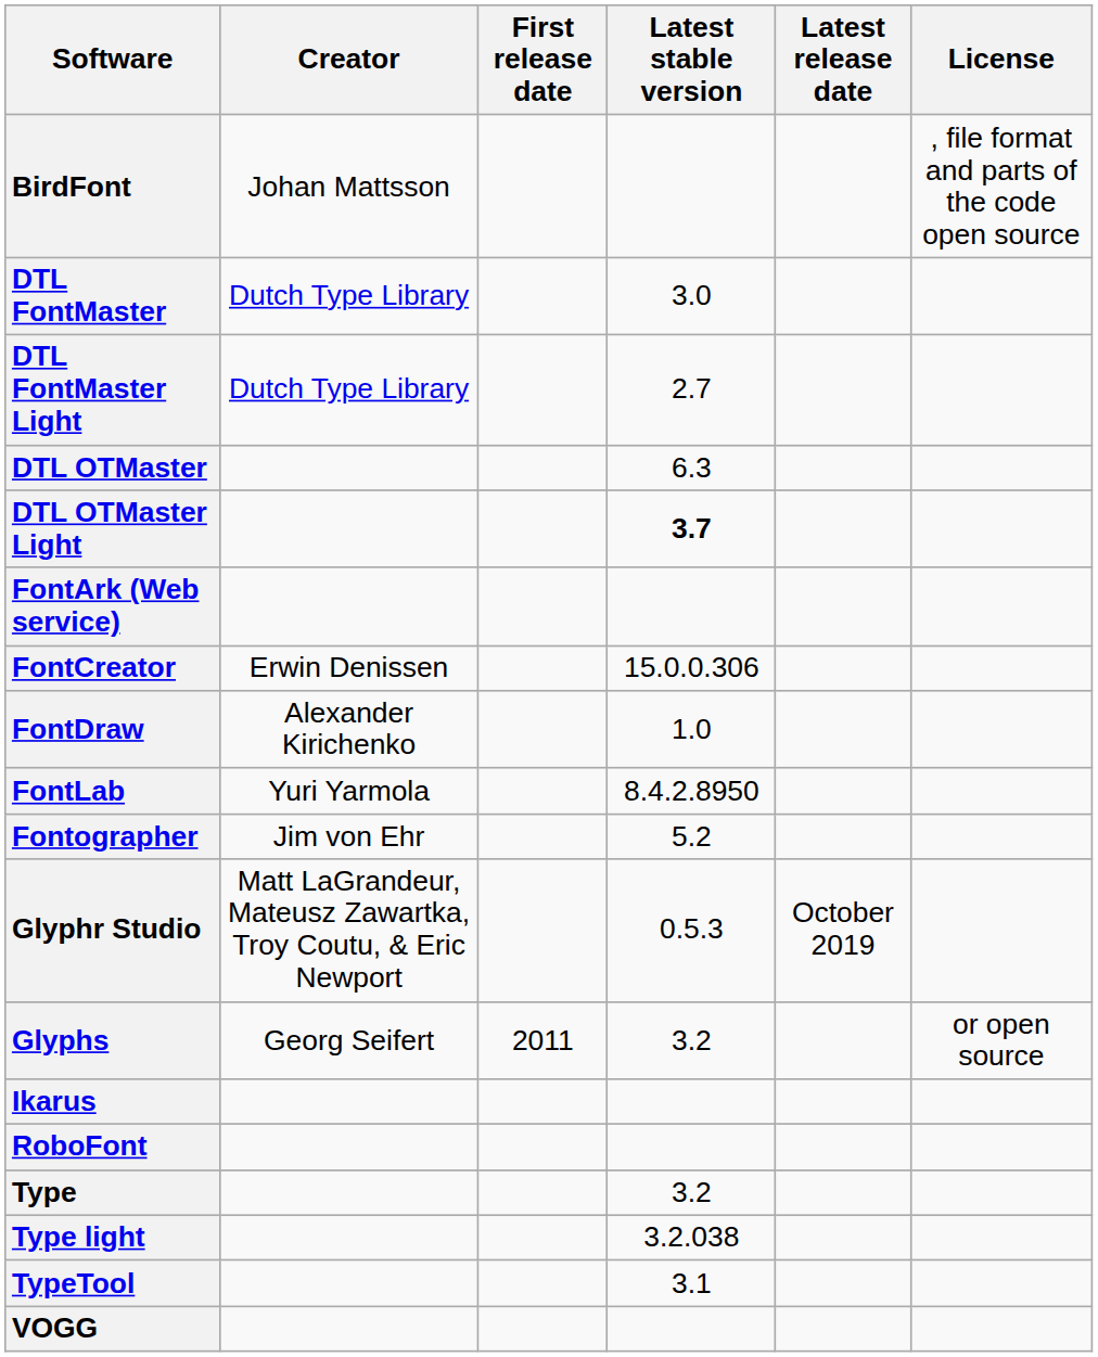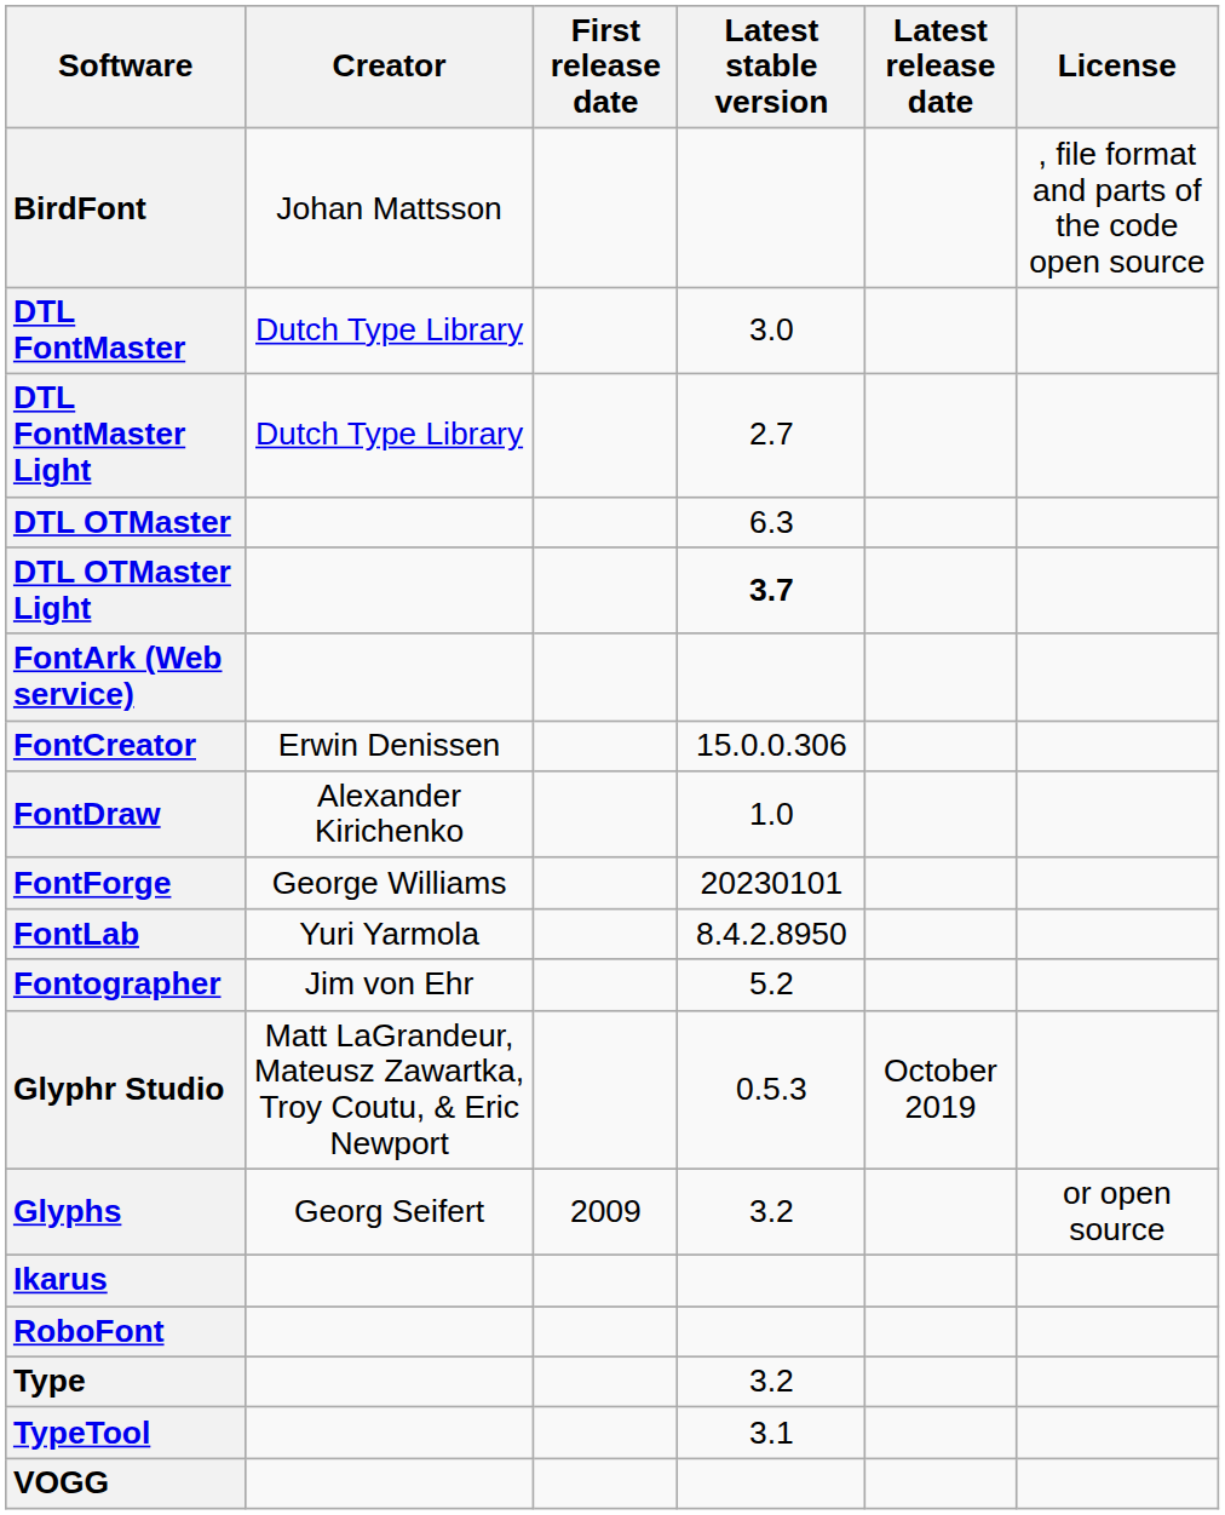+ row: FontForge | George Williams | 20230101
Glyphs | First release date: 2011 -> 2009
- row: Type light | 3.2.038
